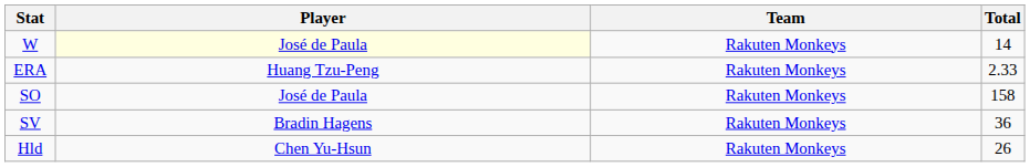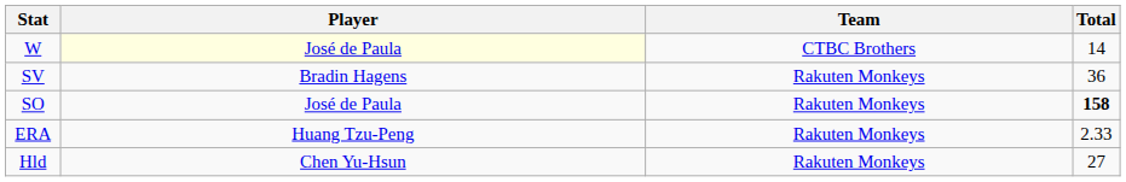W | Team: Rakuten Monkeys -> CTBC Brothers
rows swapped: ERA <-> SV
SO | Total: normal -> bold
Hld | Total: 26 -> 27
